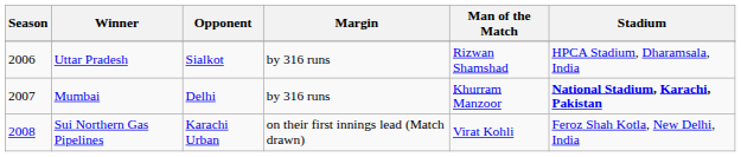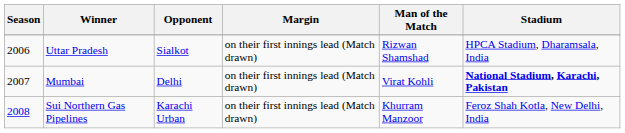Uttar Pradesh | Margin: by 316 runs -> on their first innings lead (Match drawn)
Mumbai | Margin: by 316 runs -> on their first innings lead (Match drawn)
Mumbai | Man of the Match: Khurram Manzoor -> Virat Kohli
Sui Northern Gas Pipelines | Man of the Match: Virat Kohli -> Khurram Manzoor
